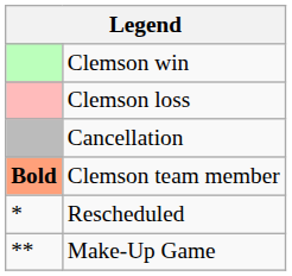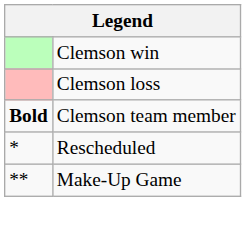- row: Cancellation
Clemson team member | column 1: lightsalmon background -> no background
